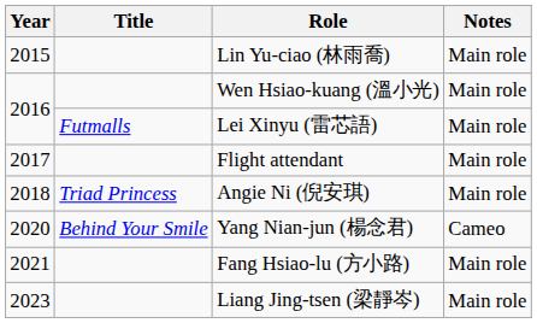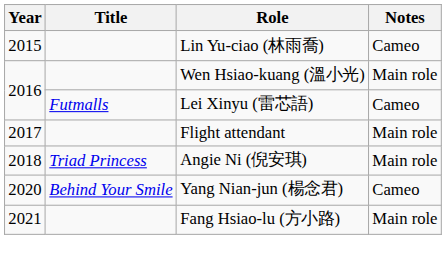Lin Yu-ciao (林雨喬) | Notes: Main role -> Cameo
Lei Xinyu (雷芯語) | Notes: Main role -> Cameo
- row: 2023 | Liang Jing-tsen (梁靜岑) | Main role
